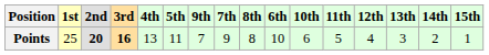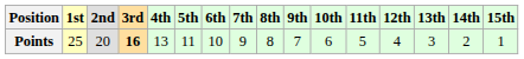columns swapped: 6th <-> 9th
Points | 2nd: bold -> normal
